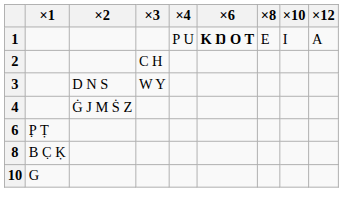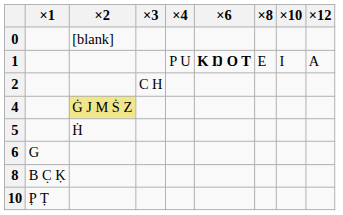+ row: 0 | [blank]
- row: 3 | D N S | W Y
4 | ×2: no background -> khaki background
+ row: 5 | Ḣ
6 | ×1: P̣ Ṭ -> G
10 | ×1: G -> P̣ Ṭ
